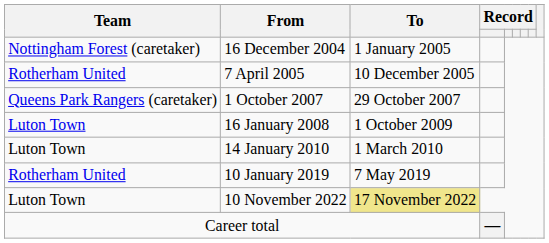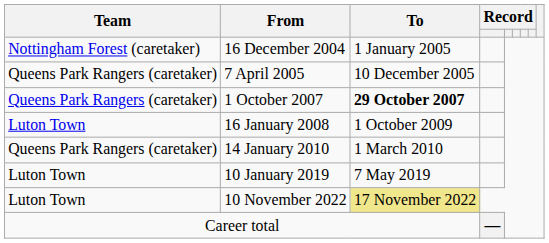7 April 2005 | Team: Rotherham United -> Queens Park Rangers (caretaker)
1 October 2007 | To: normal -> bold
14 January 2010 | Team: Luton Town -> Queens Park Rangers (caretaker)
10 January 2019 | Team: Rotherham United -> Luton Town
